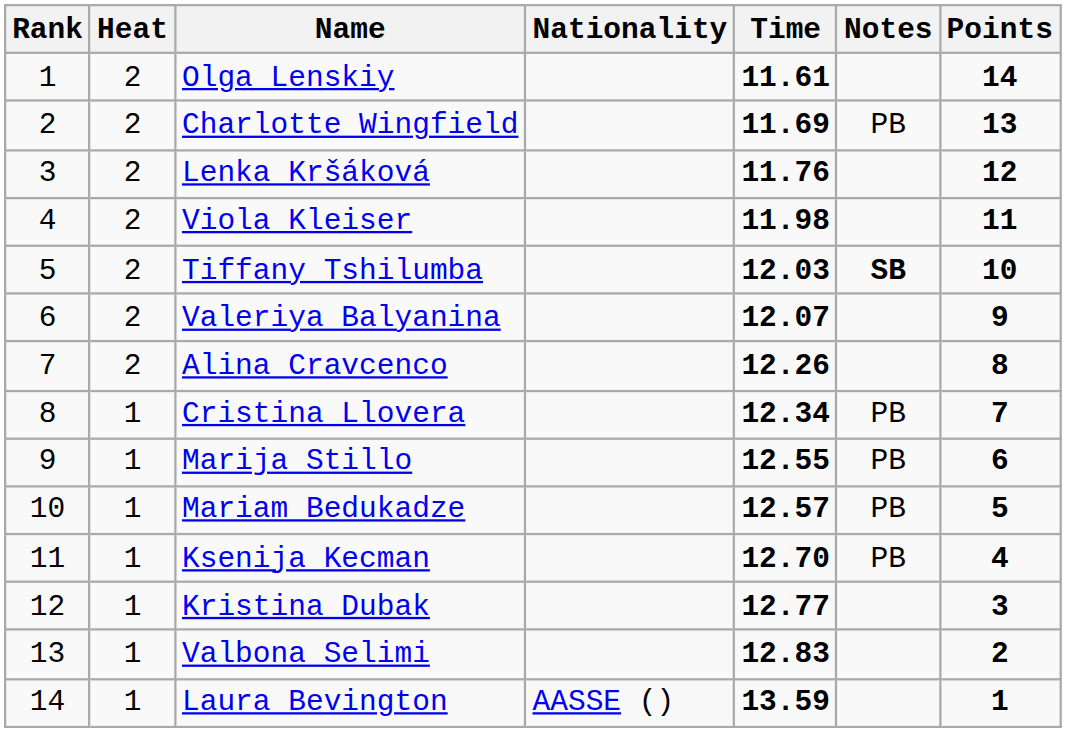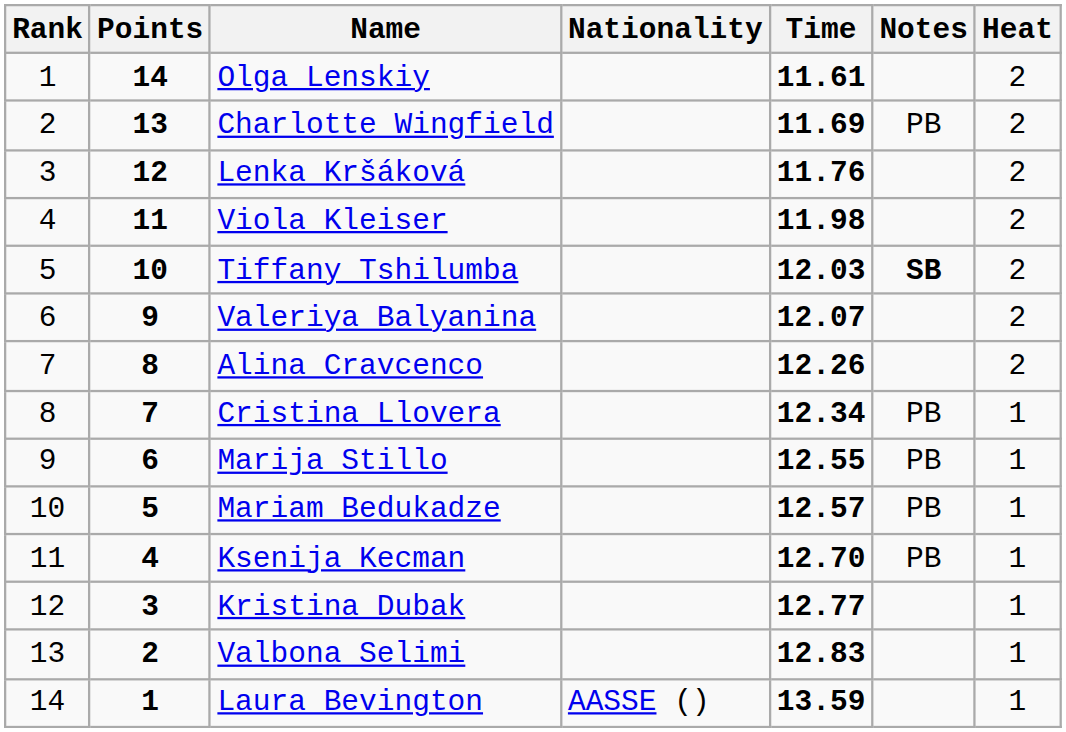columns swapped: Heat <-> Points
